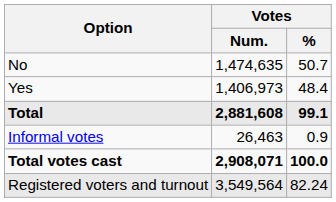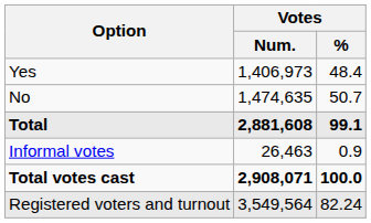rows swapped: Yes <-> No
